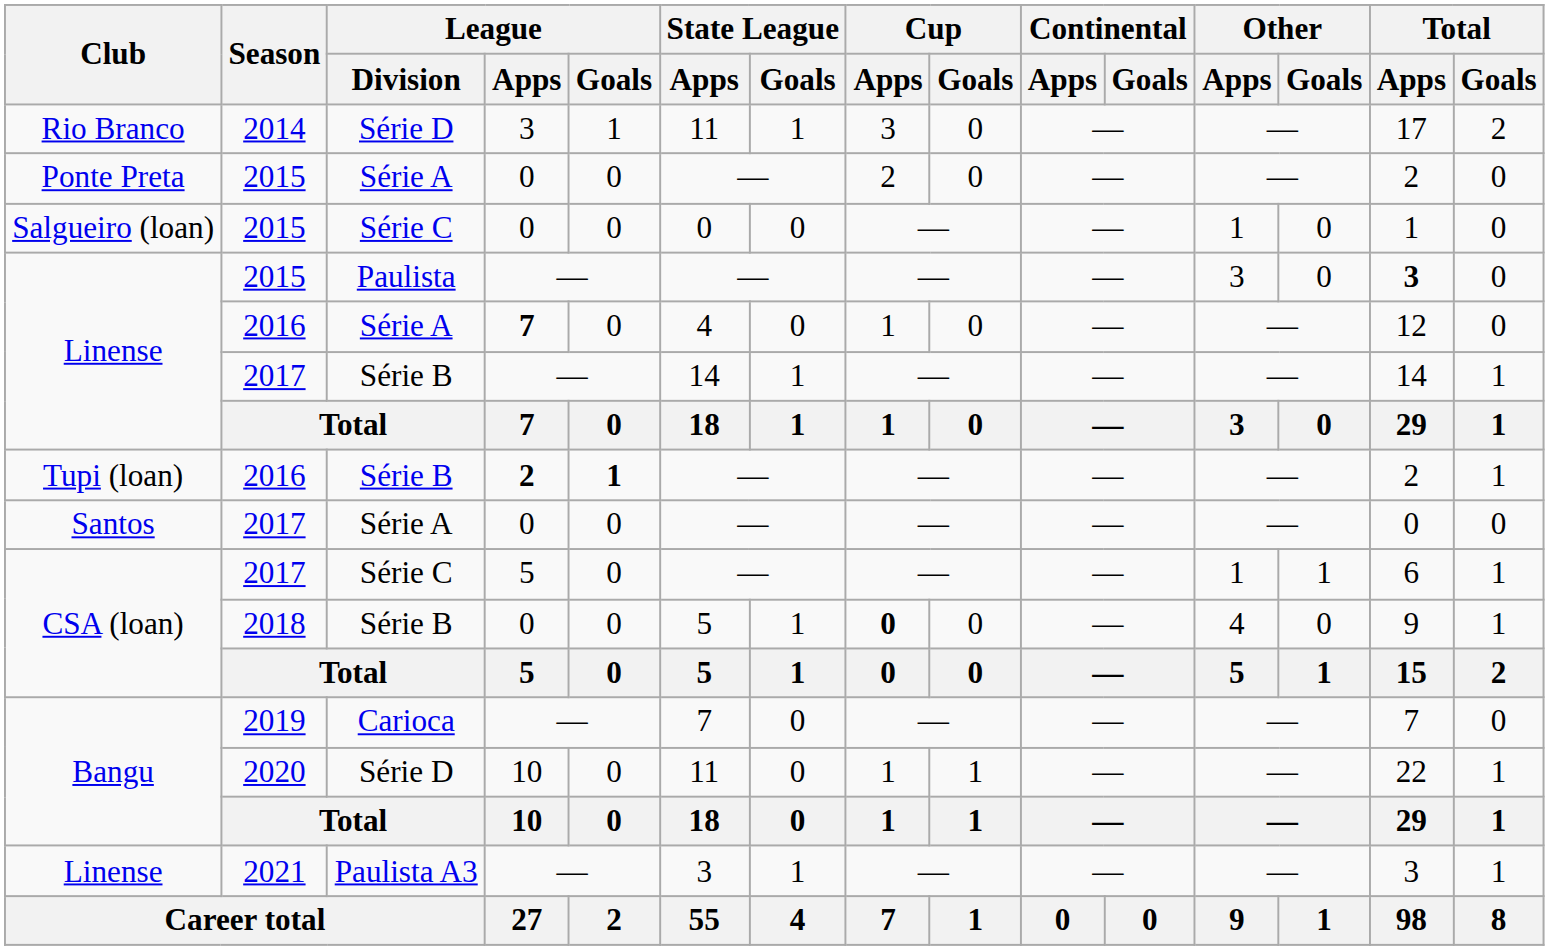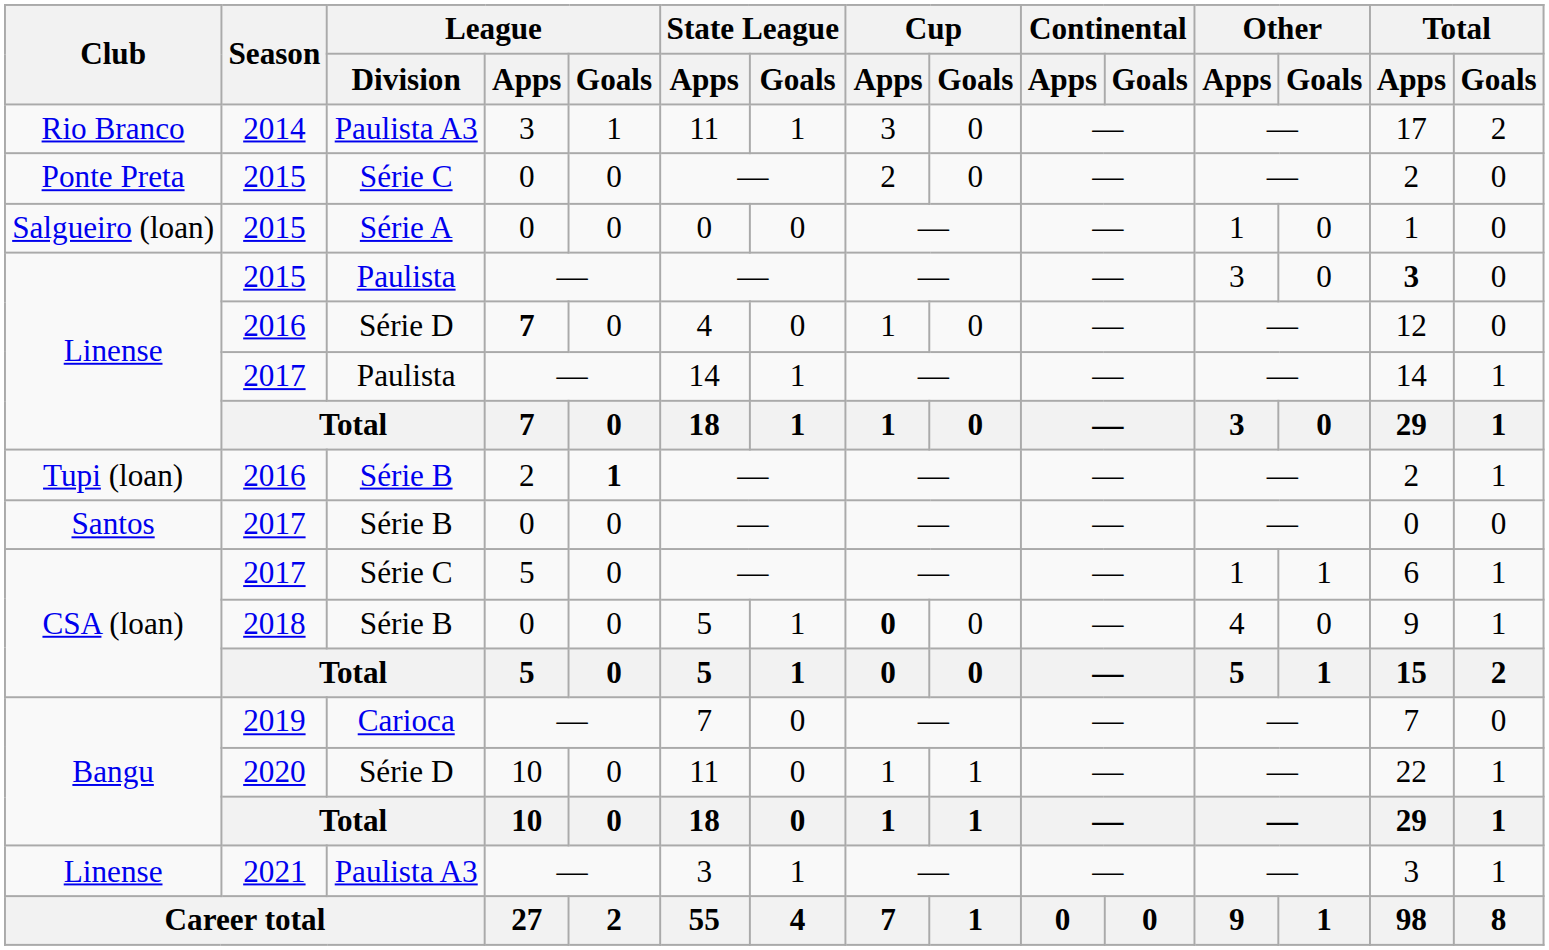Rio Branco | League / Division: Série D -> Paulista A3
Ponte Preta | League / Division: Série A -> Série C
Salgueiro (loan) | League / Division: Série C -> Série A
Linense / 2016 | League / Division: Série A -> Série D
Linense / 2017 | League / Division: Série B -> Paulista
Tupi (loan) | League / Apps: bold -> normal
Santos | League / Division: Série A -> Série B
